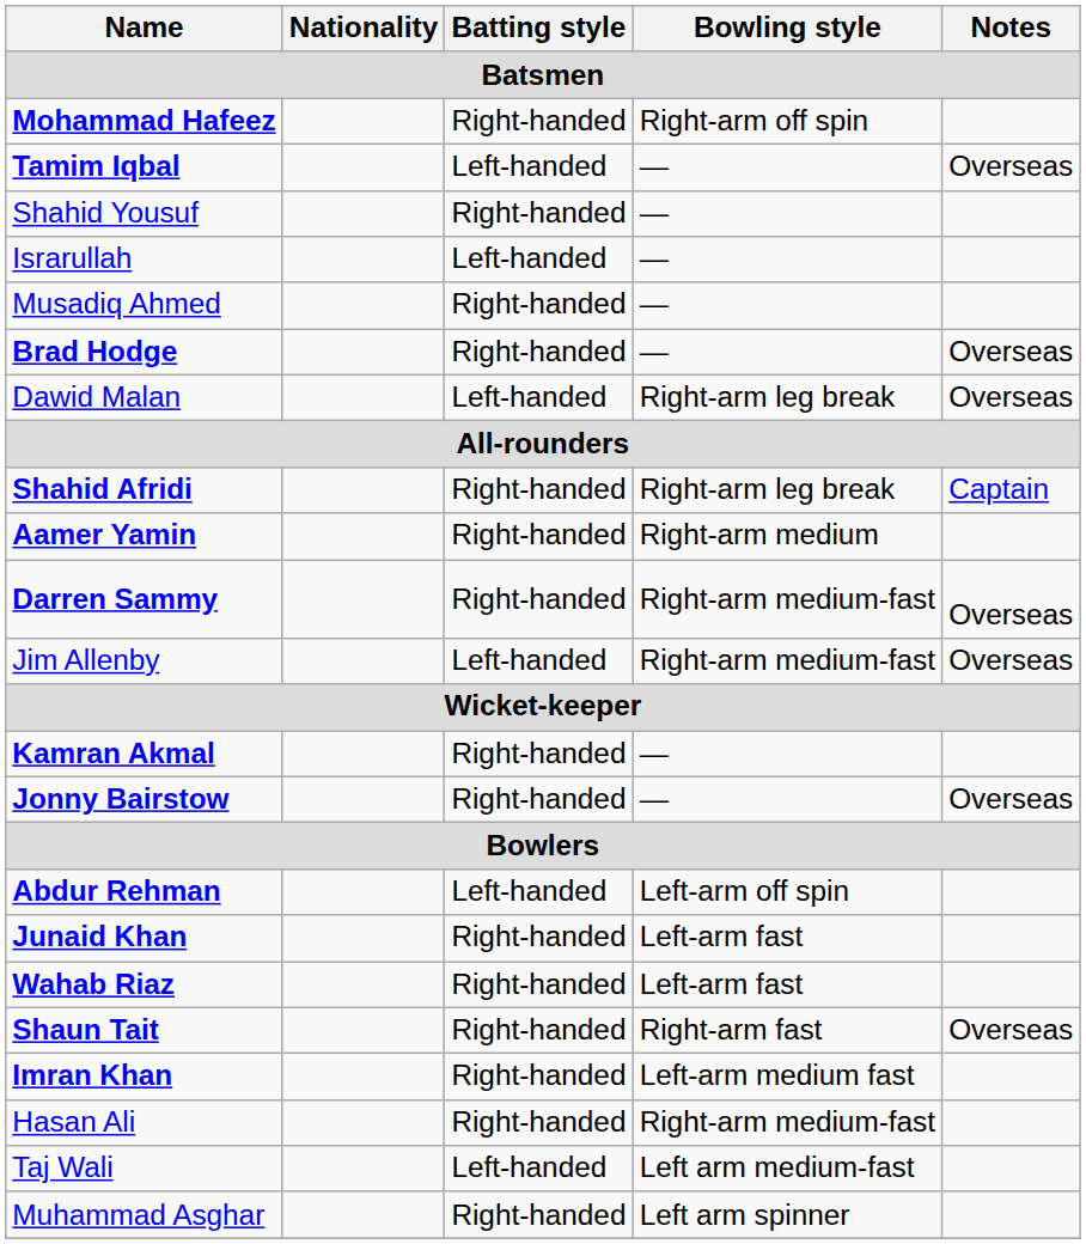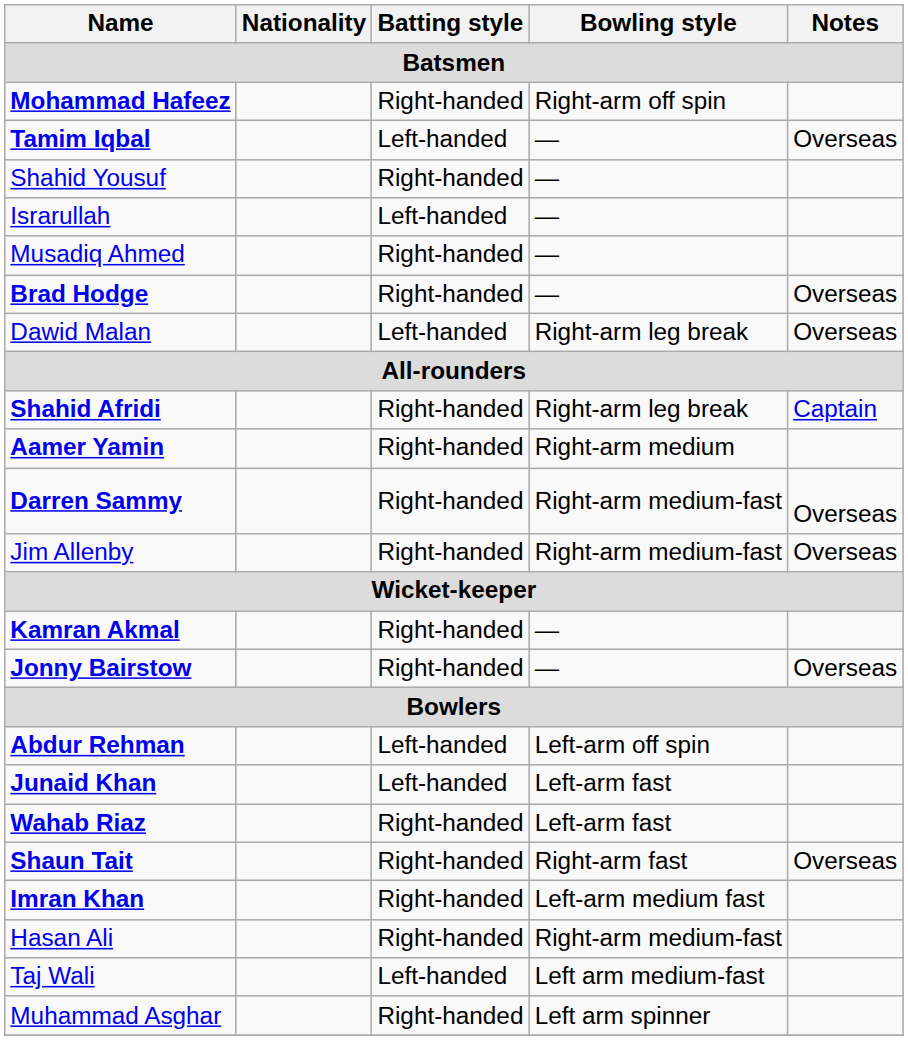Jim Allenby | Batting style: Left-handed -> Right-handed
Junaid Khan | Batting style: Right-handed -> Left-handed
